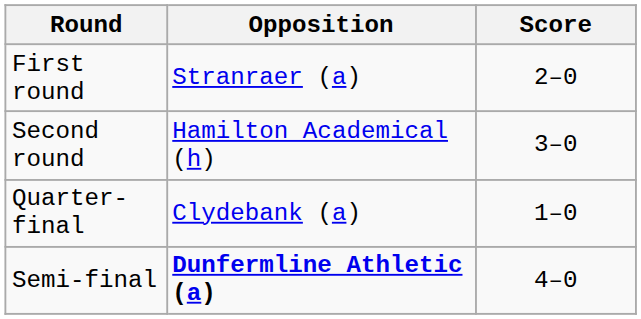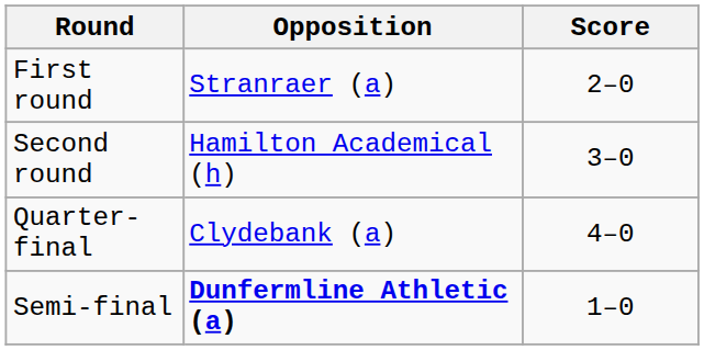Quarter-final | Score: 1–0 -> 4–0
Semi-final | Score: 4–0 -> 1–0
